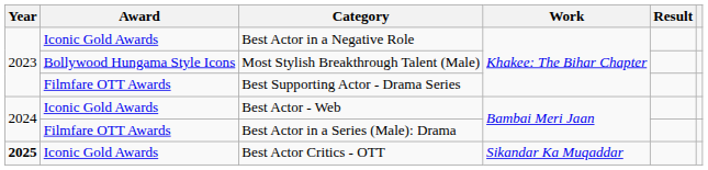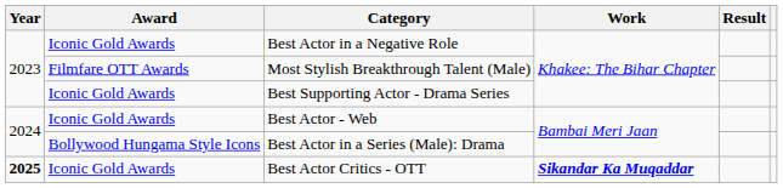Most Stylish Breakthrough Talent (Male) | Award: Bollywood Hungama Style Icons -> Filmfare OTT Awards
Best Supporting Actor - Drama Series | Award: Filmfare OTT Awards -> Iconic Gold Awards
Best Actor in a Series (Male): Drama | Award: Filmfare OTT Awards -> Bollywood Hungama Style Icons
Best Actor Critics - OTT | Work: normal -> bold
